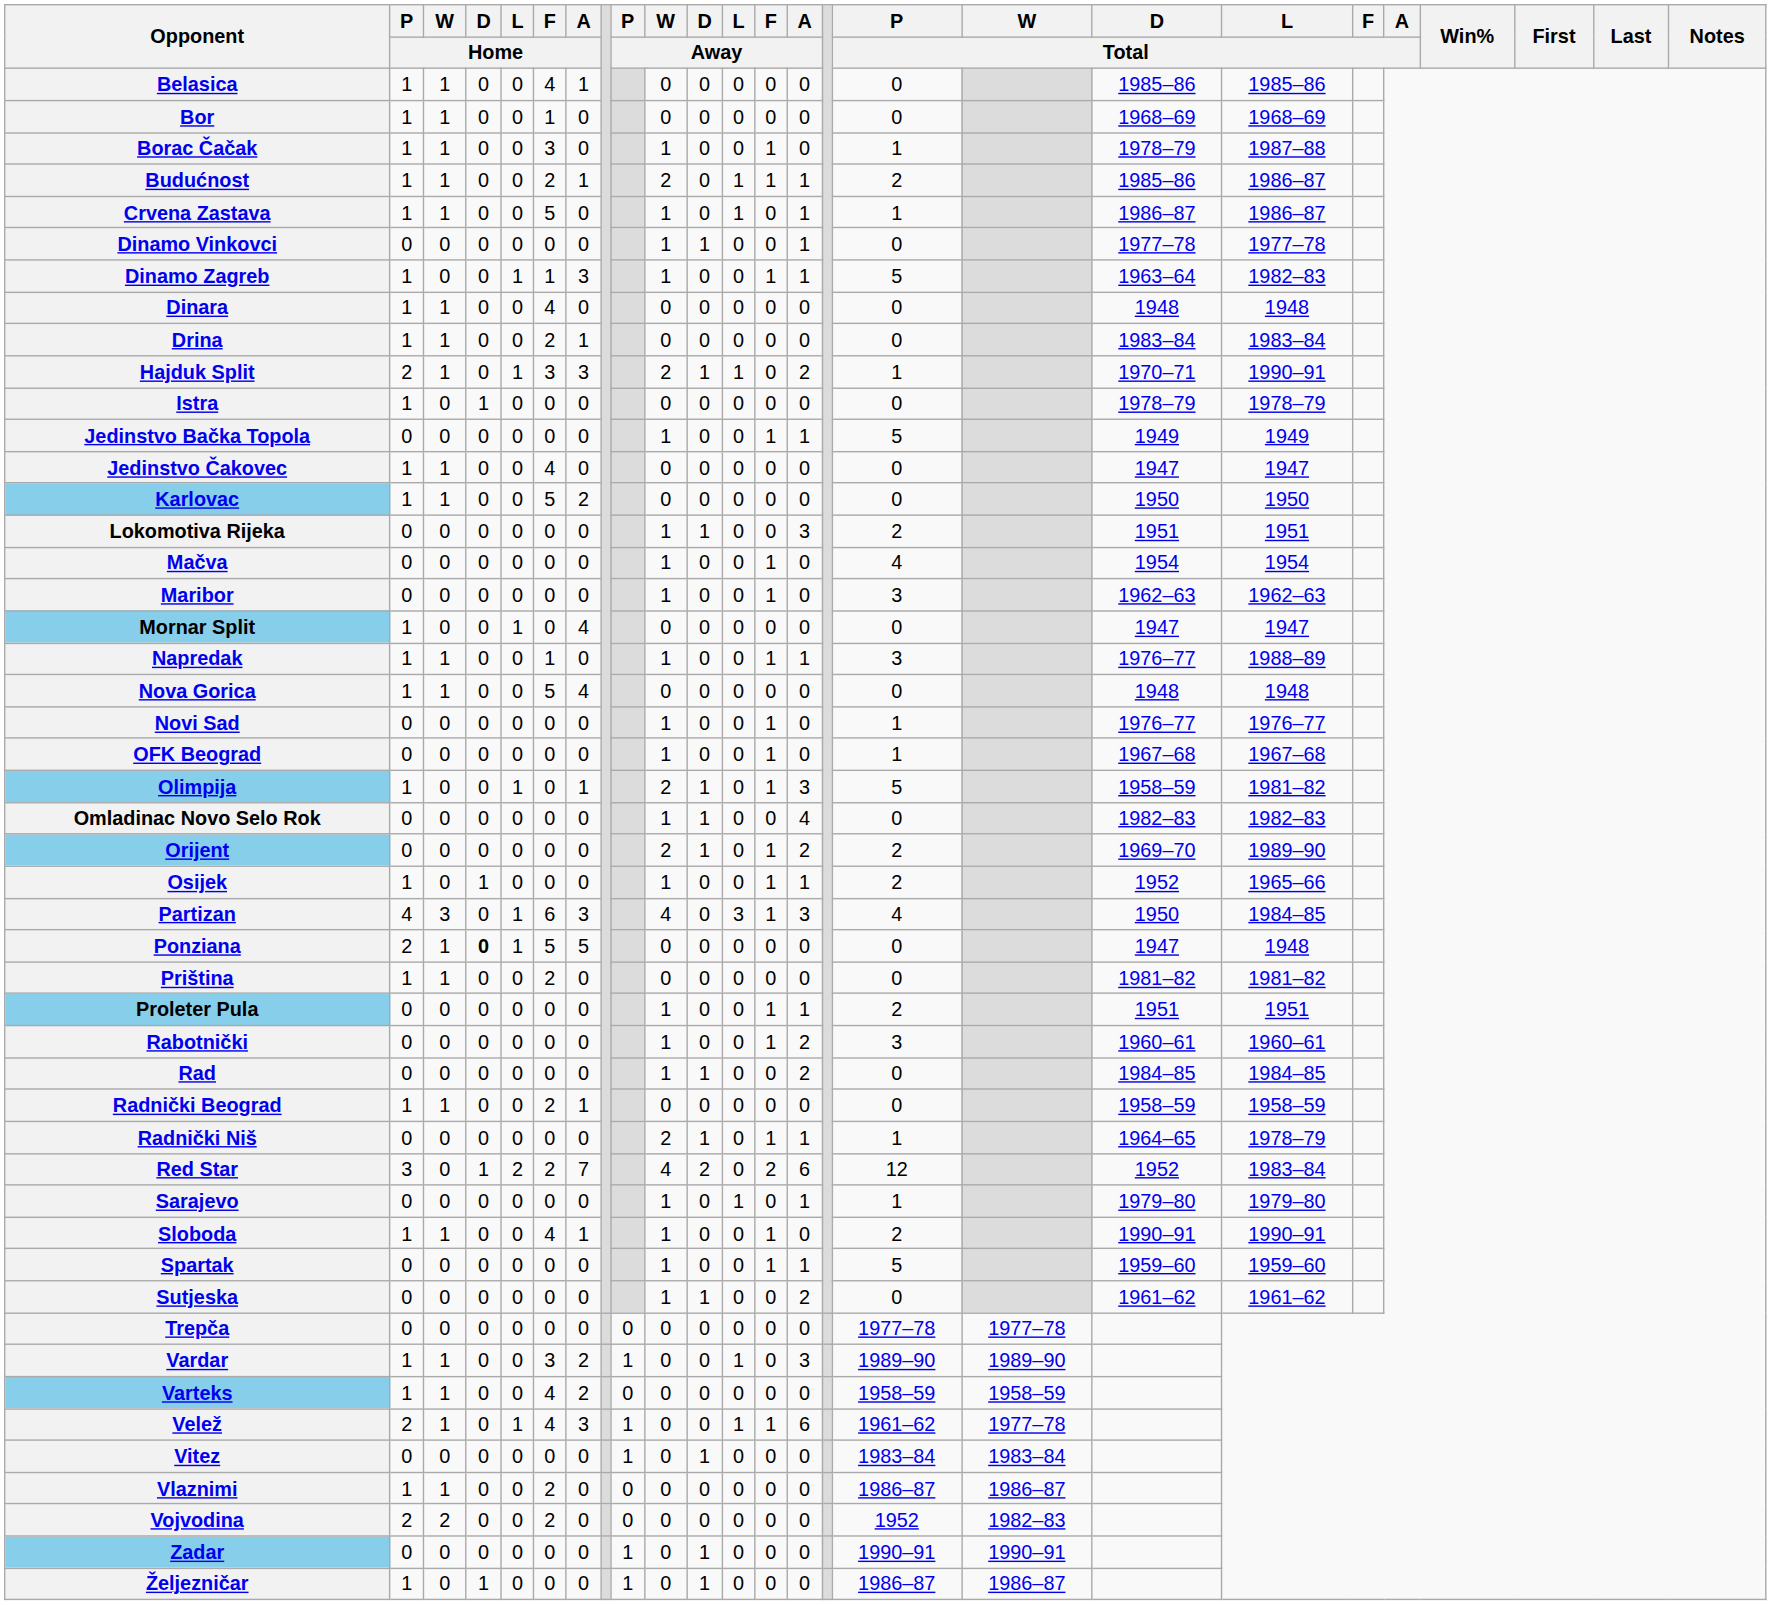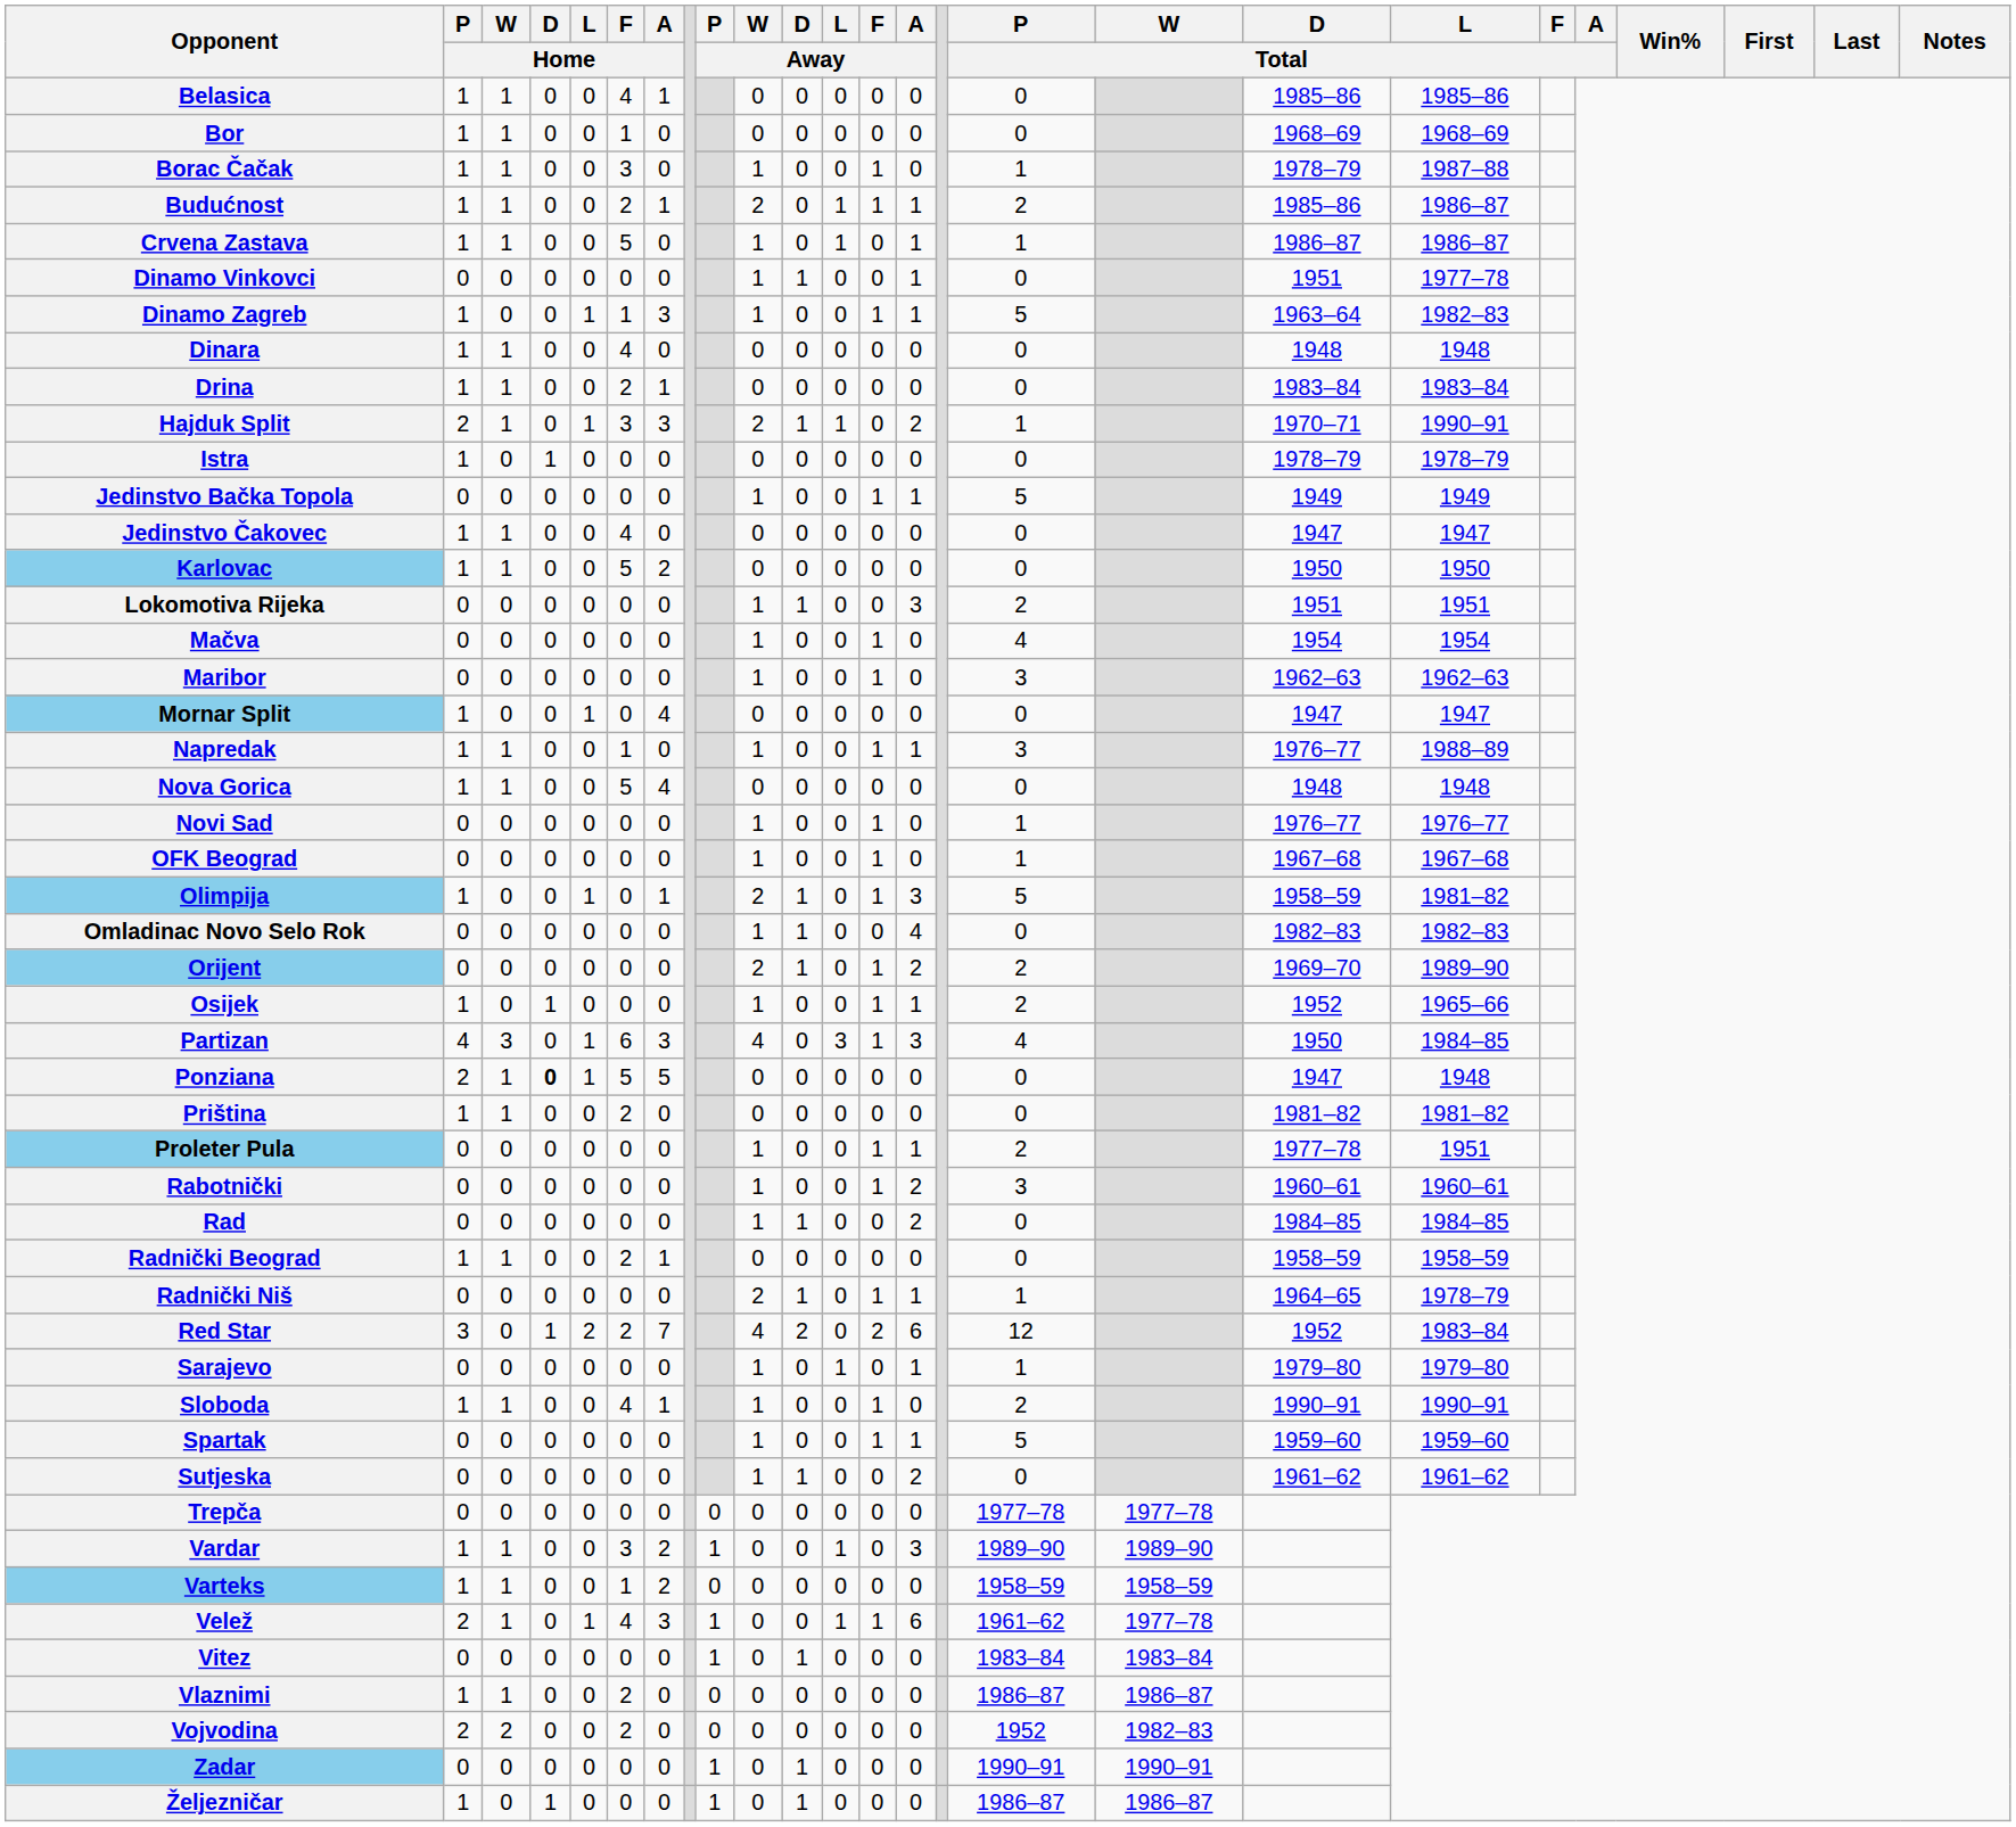Dinamo Vinkovci | D / Total: 1977–78 -> 1951
Proleter Pula | D / Total: 1951 -> 1977–78
Varteks | F / Home: 4 -> 1
